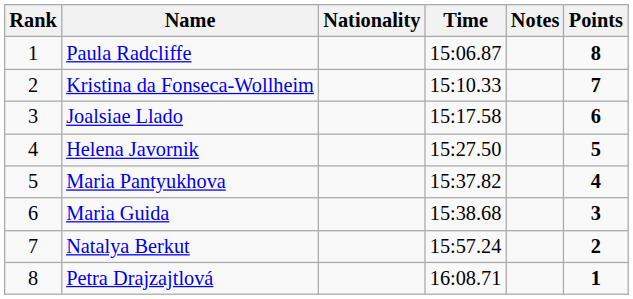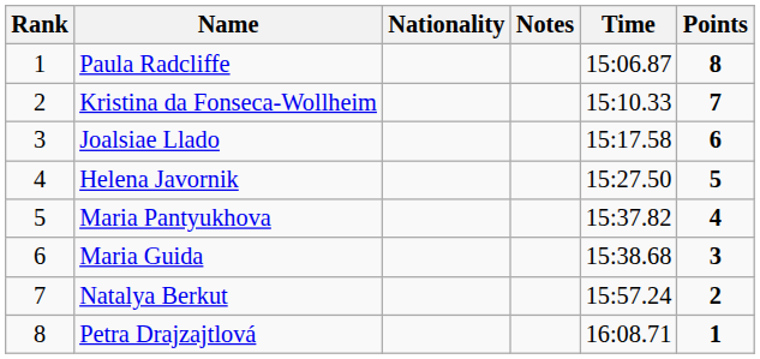columns swapped: Time <-> Notes
